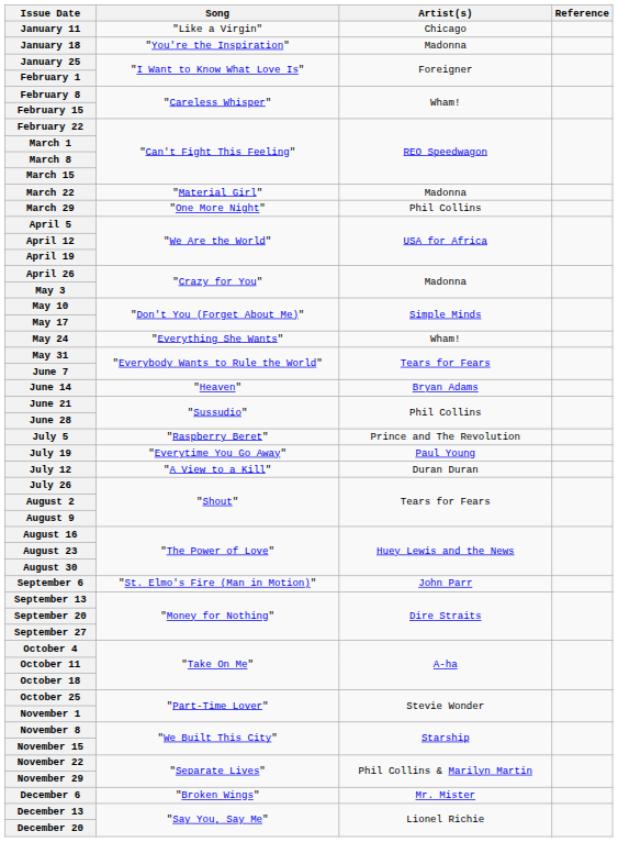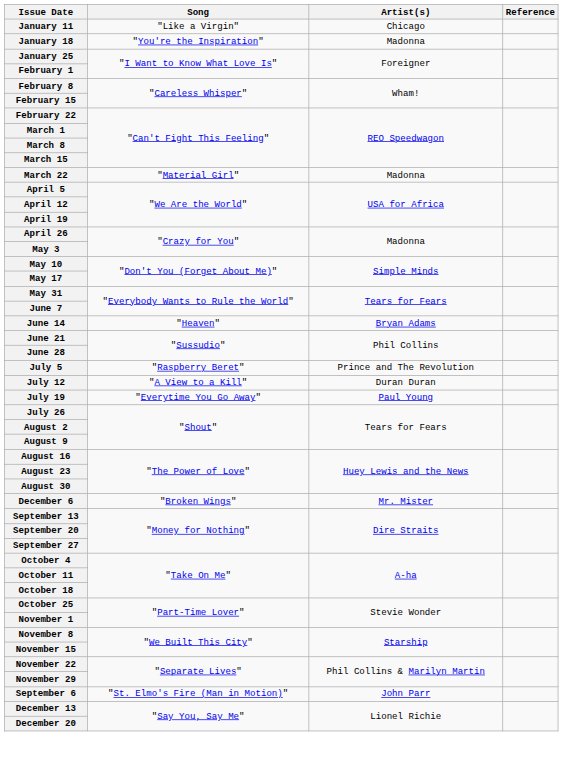- row: March 29 | "One More Night" | Phil Collins
- row: May 24 | "Everything She Wants" | Wham!
rows swapped: July 12 <-> July 19
rows swapped: September 6 <-> December 6
